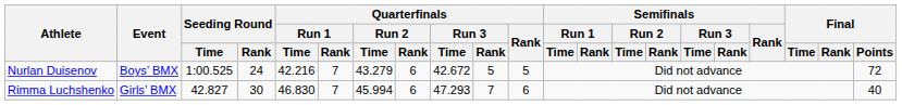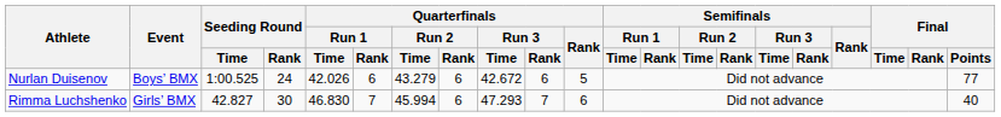Nurlan Duisenov | Quarterfinals / Run 1 / Time: 42.216 -> 42.026
Nurlan Duisenov | Quarterfinals / Run 1 / Rank: 7 -> 6
Nurlan Duisenov | Quarterfinals / Run 3 / Rank: 5 -> 6
Nurlan Duisenov | Final / Points: 72 -> 77
